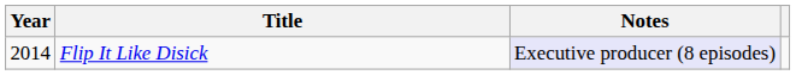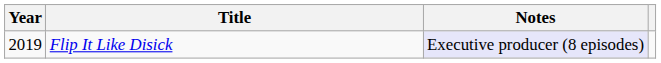Flip It Like Disick | Year: 2014 -> 2019
